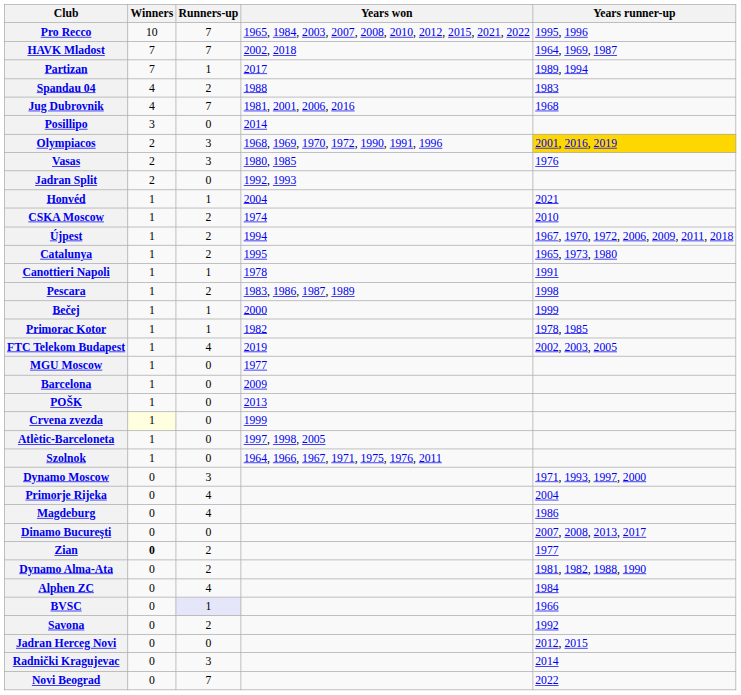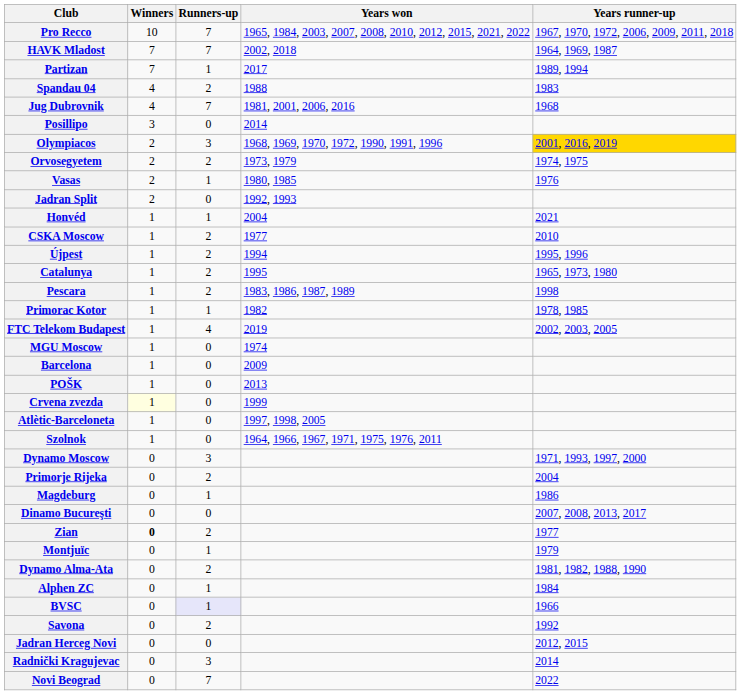Pro Recco | Years runner-up: 1995, 1996 -> 1967, 1970, 1972, 2006, 2009, 2011, 2018
+ row: Orvosegyetem | 2 | 2 | 1973, 1979 | 1974, 1975
Vasas | Runners-up: 3 -> 1
CSKA Moscow | Years won: 1974 -> 1977
Újpest | Years runner-up: 1967, 1970, 1972, 2006, 2009, 2011, 2018 -> 1995, 1996
- row: Canottieri Napoli | 1 | 1 | 1978 | 1991
- row: Bečej | 1 | 1 | 2000 | 1999
MGU Moscow | Years won: 1977 -> 1974
Primorje Rijeka | Runners-up: 4 -> 2
Magdeburg | Runners-up: 4 -> 1
+ row: Montjuïc | 0 | 1 | 1979
Alphen ZC | Runners-up: 4 -> 1
